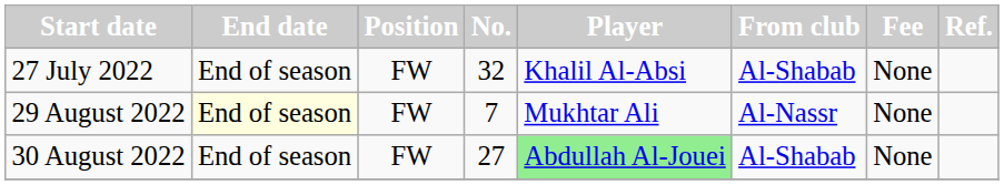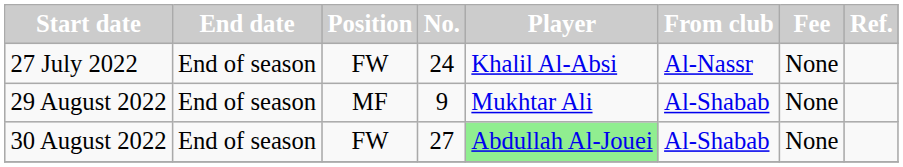27 July 2022 | No.: 32 -> 24
27 July 2022 | From club: Al-Shabab -> Al-Nassr
29 August 2022 | End date: lightyellow background -> no background
29 August 2022 | Position: FW -> MF
29 August 2022 | No.: 7 -> 9
29 August 2022 | From club: Al-Nassr -> Al-Shabab
